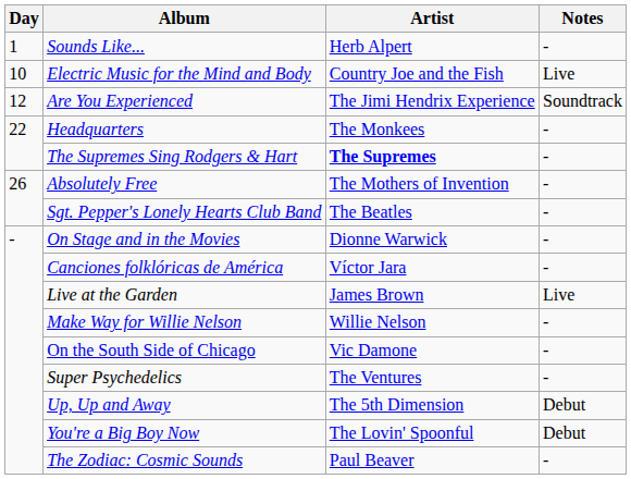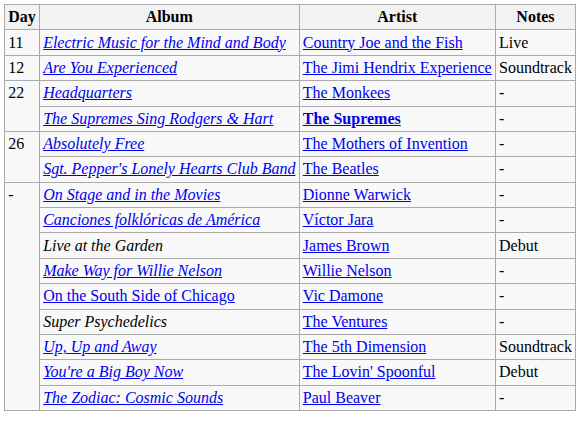- row: 1 | Sounds Like... | Herb Alpert | -
Electric Music for the Mind and Body | Day: 10 -> 11
Live at the Garden | Notes: Live -> Debut
Up, Up and Away | Notes: Debut -> Soundtrack
